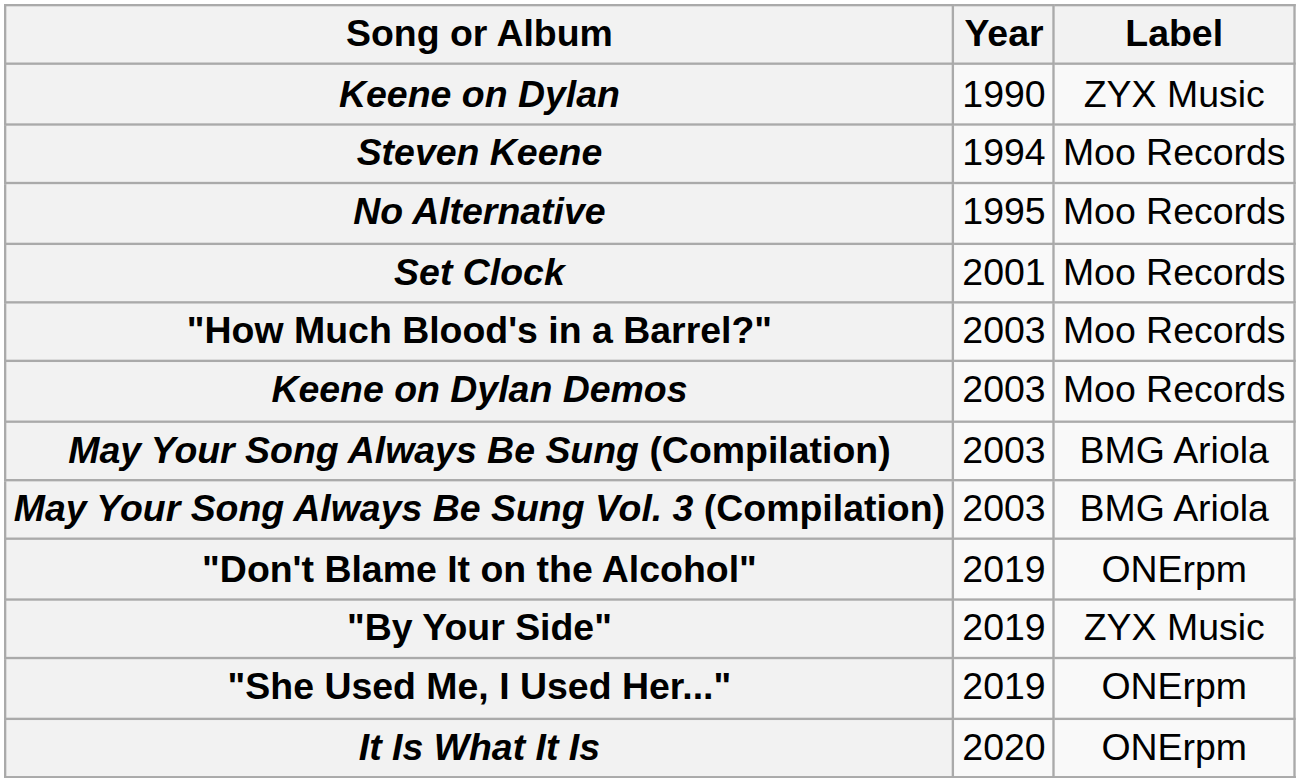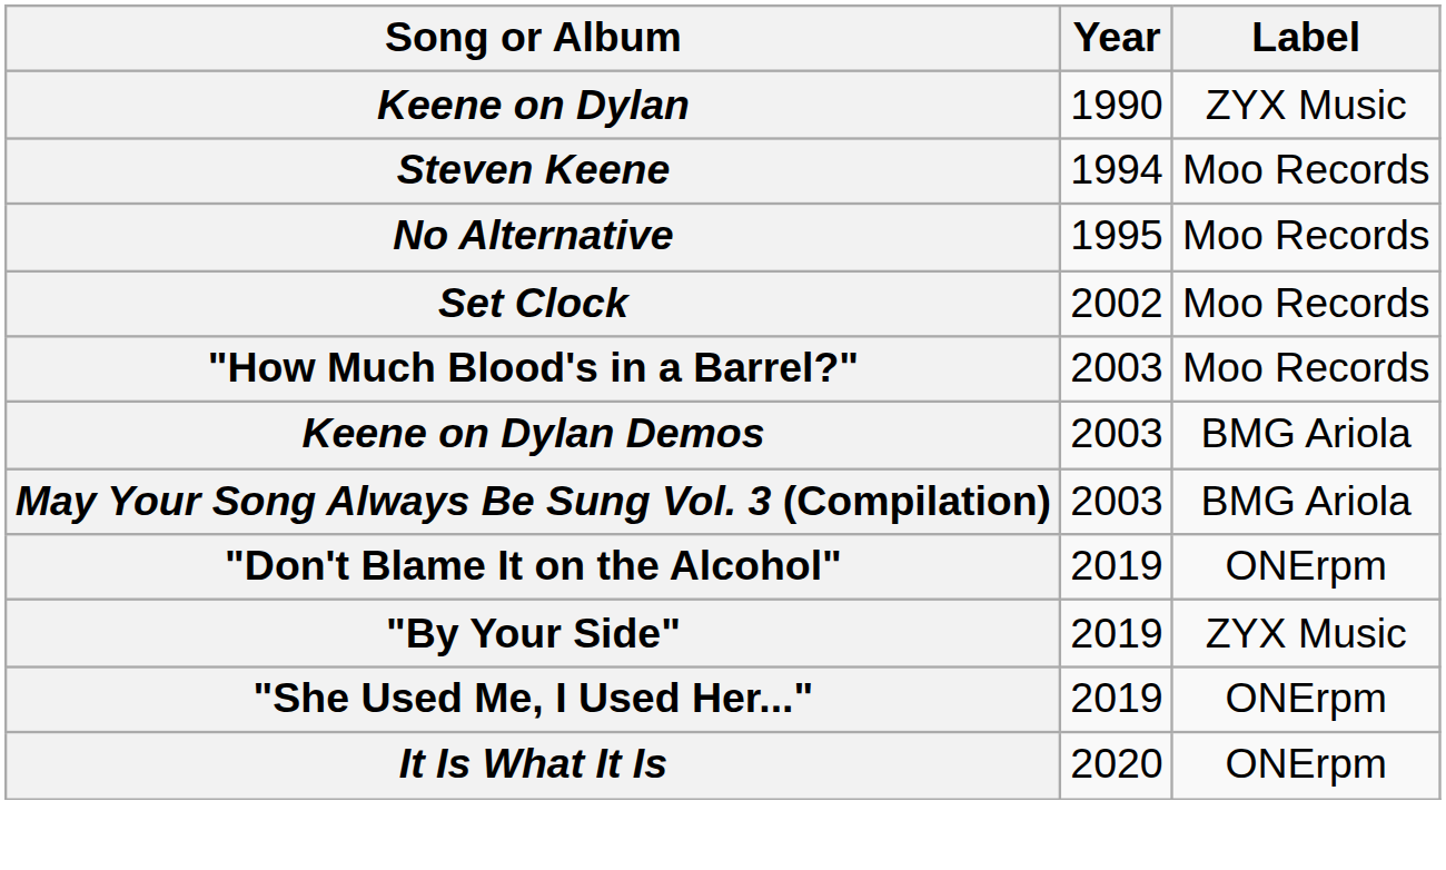Set Clock | Year: 2001 -> 2002
Keene on Dylan Demos | Label: Moo Records -> BMG Ariola
- row: May Your Song Always Be Sung (Compilation) | 2003 | BMG Ariola
